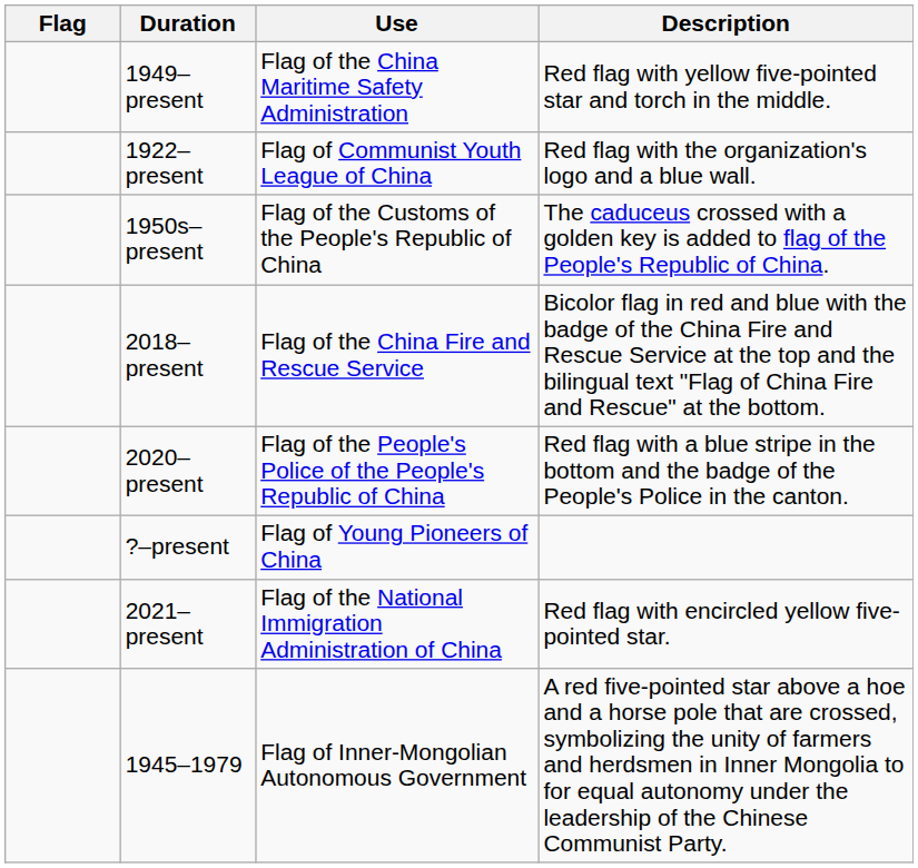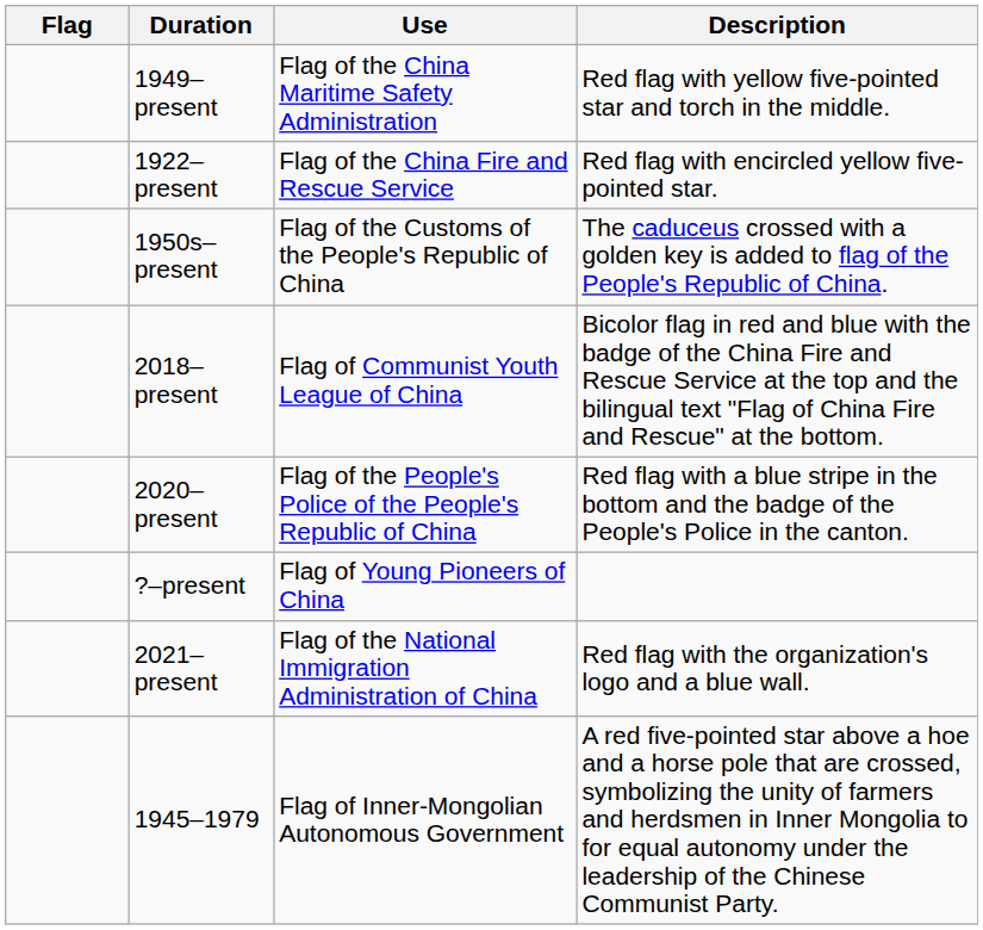1922–present | Use: Flag of Communist Youth League of China -> Flag of the China Fire and Rescue Service
1922–present | Description: Red flag with the organization's logo and a blue wall. -> Red flag with encircled yellow five-pointed star.
2018–present | Use: Flag of the China Fire and Rescue Service -> Flag of Communist Youth League of China
2021–present | Description: Red flag with encircled yellow five-pointed star. -> Red flag with the organization's logo and a blue wall.
